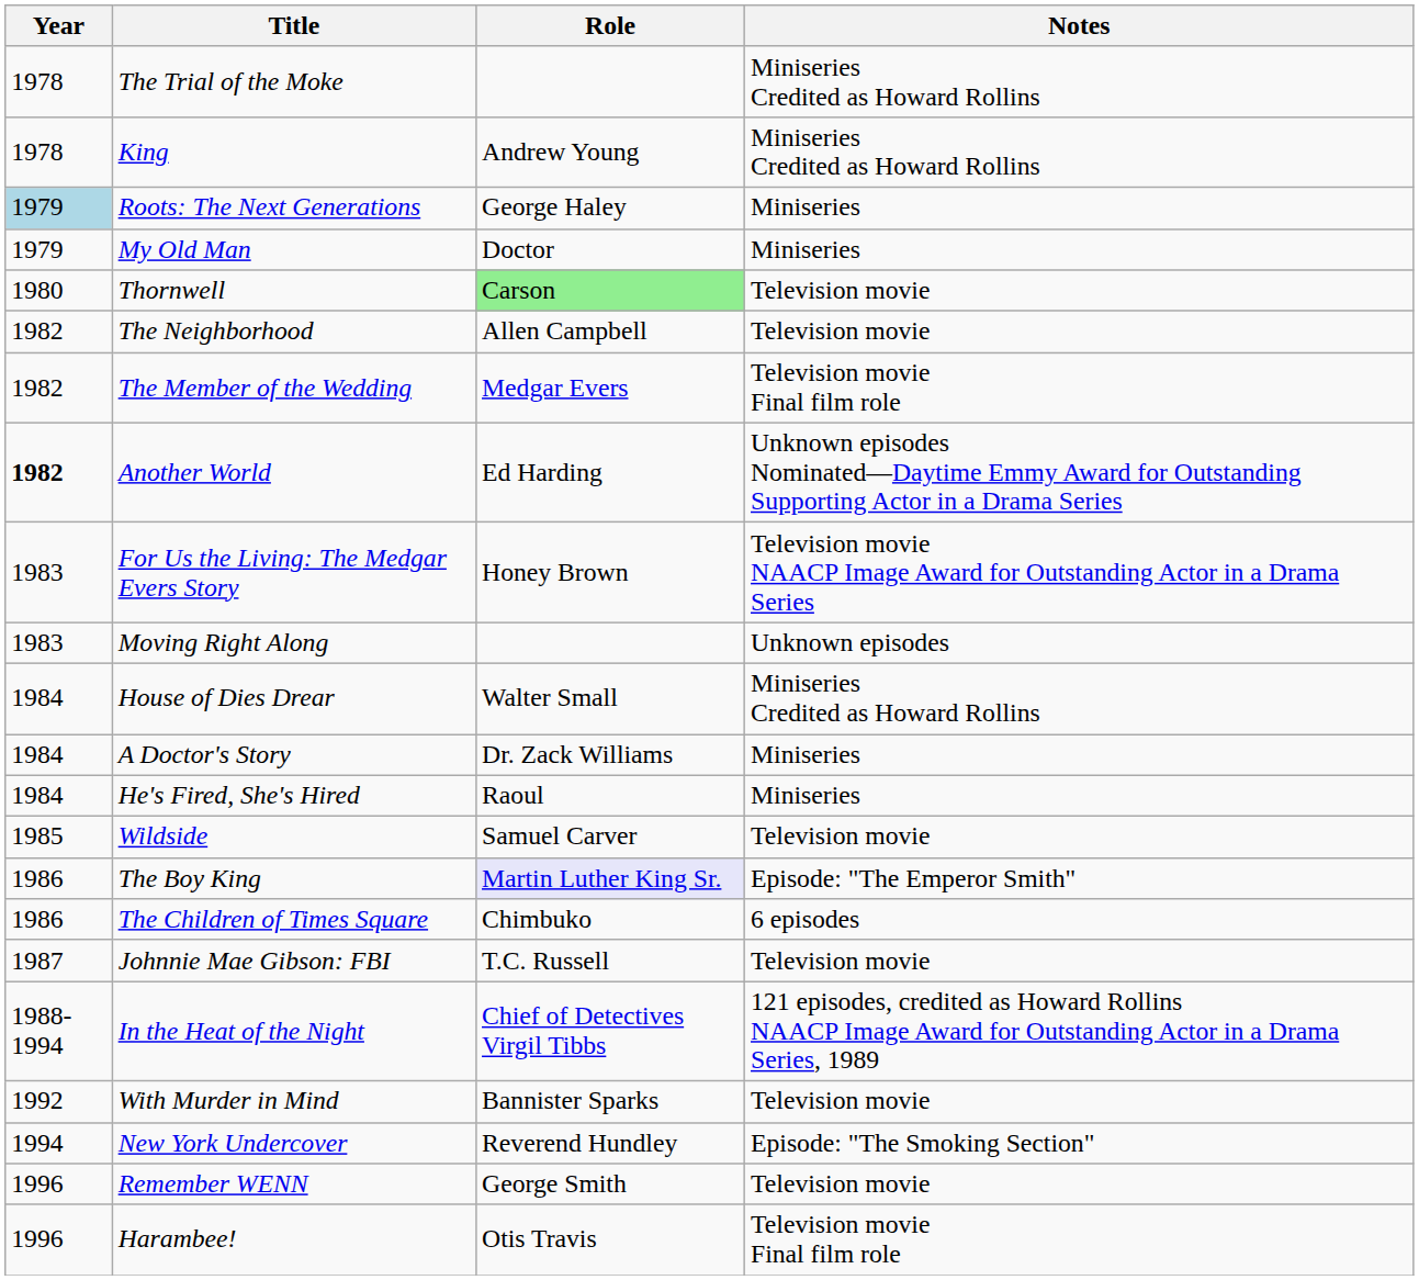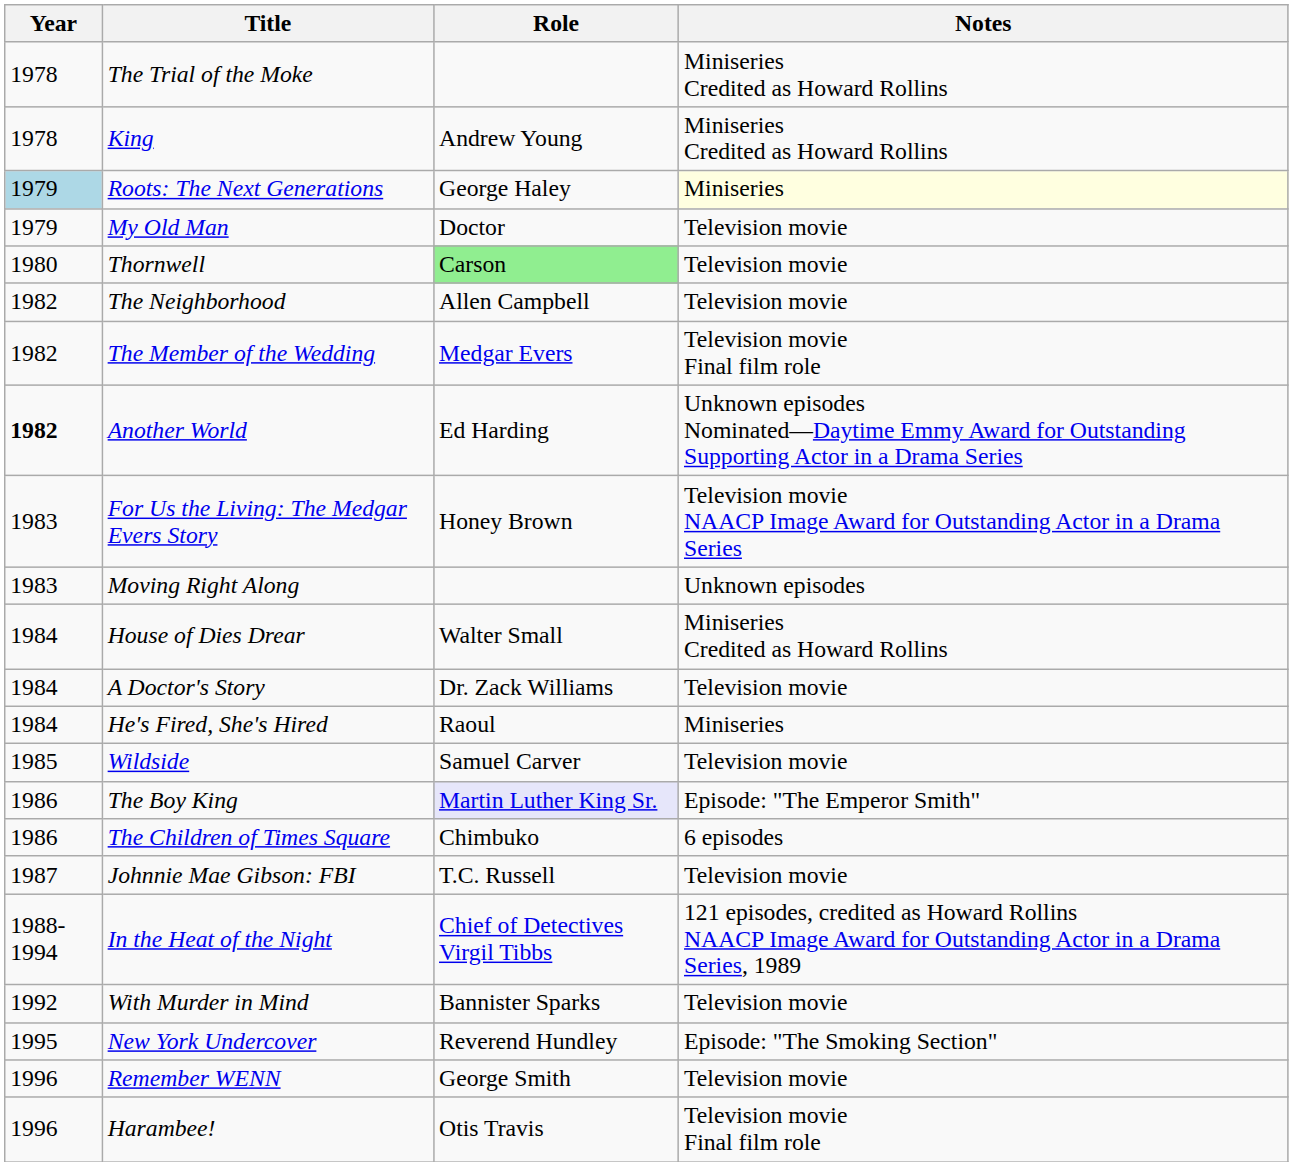Roots: The Next Generations | Notes: no background -> lightyellow background
My Old Man | Notes: Miniseries -> Television movie
A Doctor's Story | Notes: Miniseries -> Television movie
New York Undercover | Year: 1994 -> 1995
